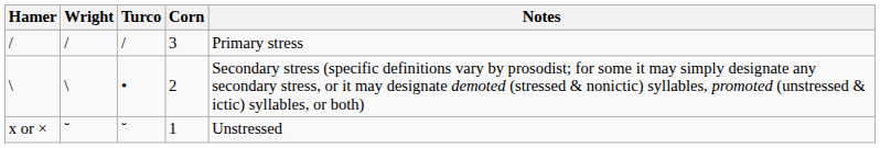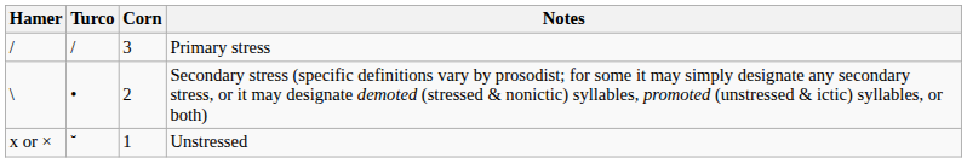- column: Wright | / | \ | ˘
